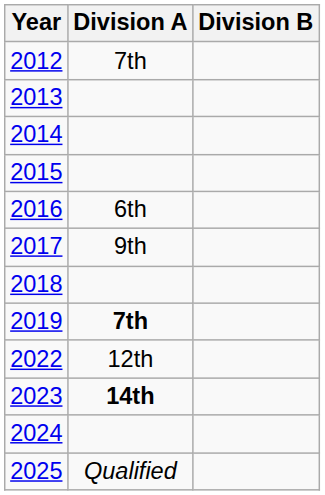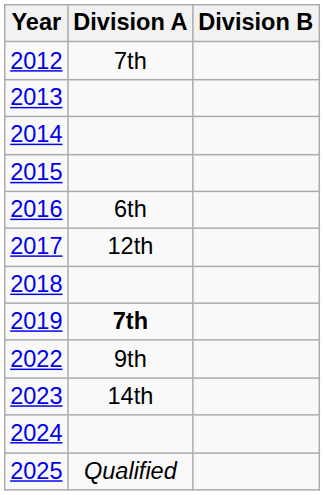2017 | Division A: 9th -> 12th
2022 | Division A: 12th -> 9th
2023 | Division A: bold -> normal
